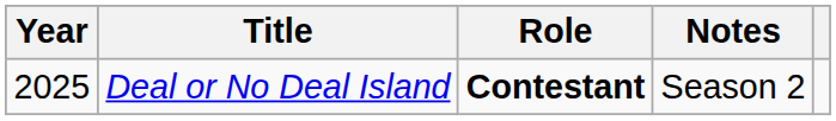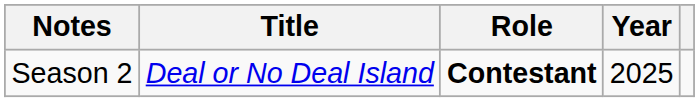columns swapped: Year <-> Notes
